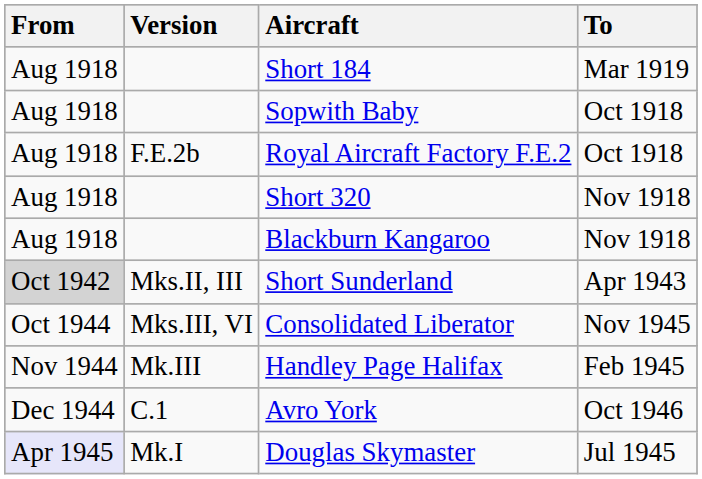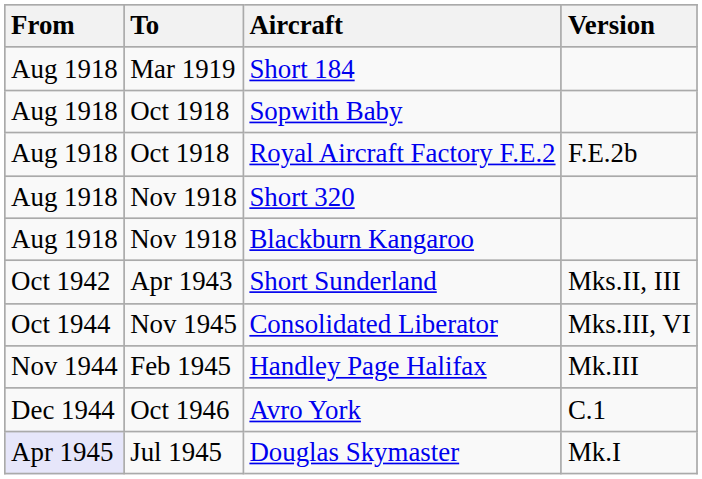columns swapped: To <-> Version
Short Sunderland | From: lightgrey background -> no background
